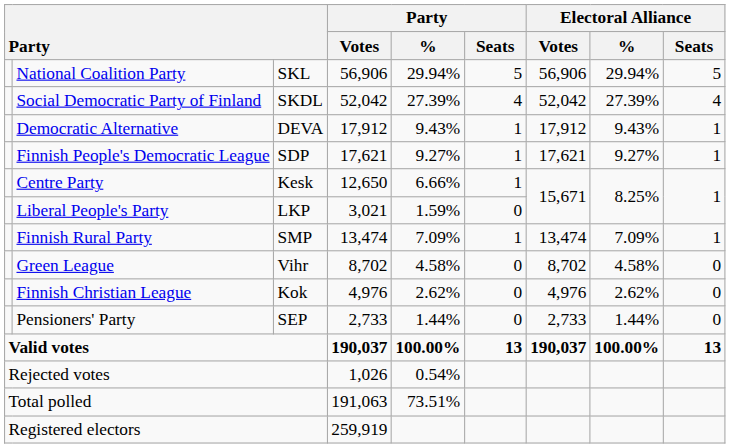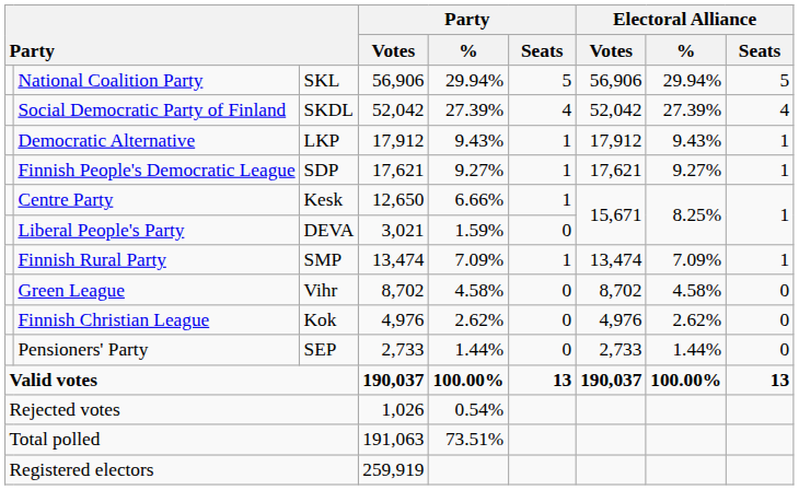Democratic Alternative | column 3: DEVA -> LKP
Liberal People's Party | column 3: LKP -> DEVA
